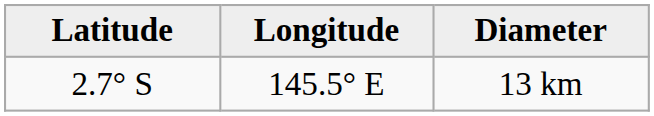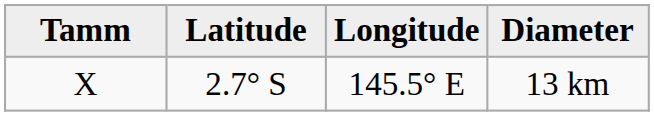+ column: Tamm | X
